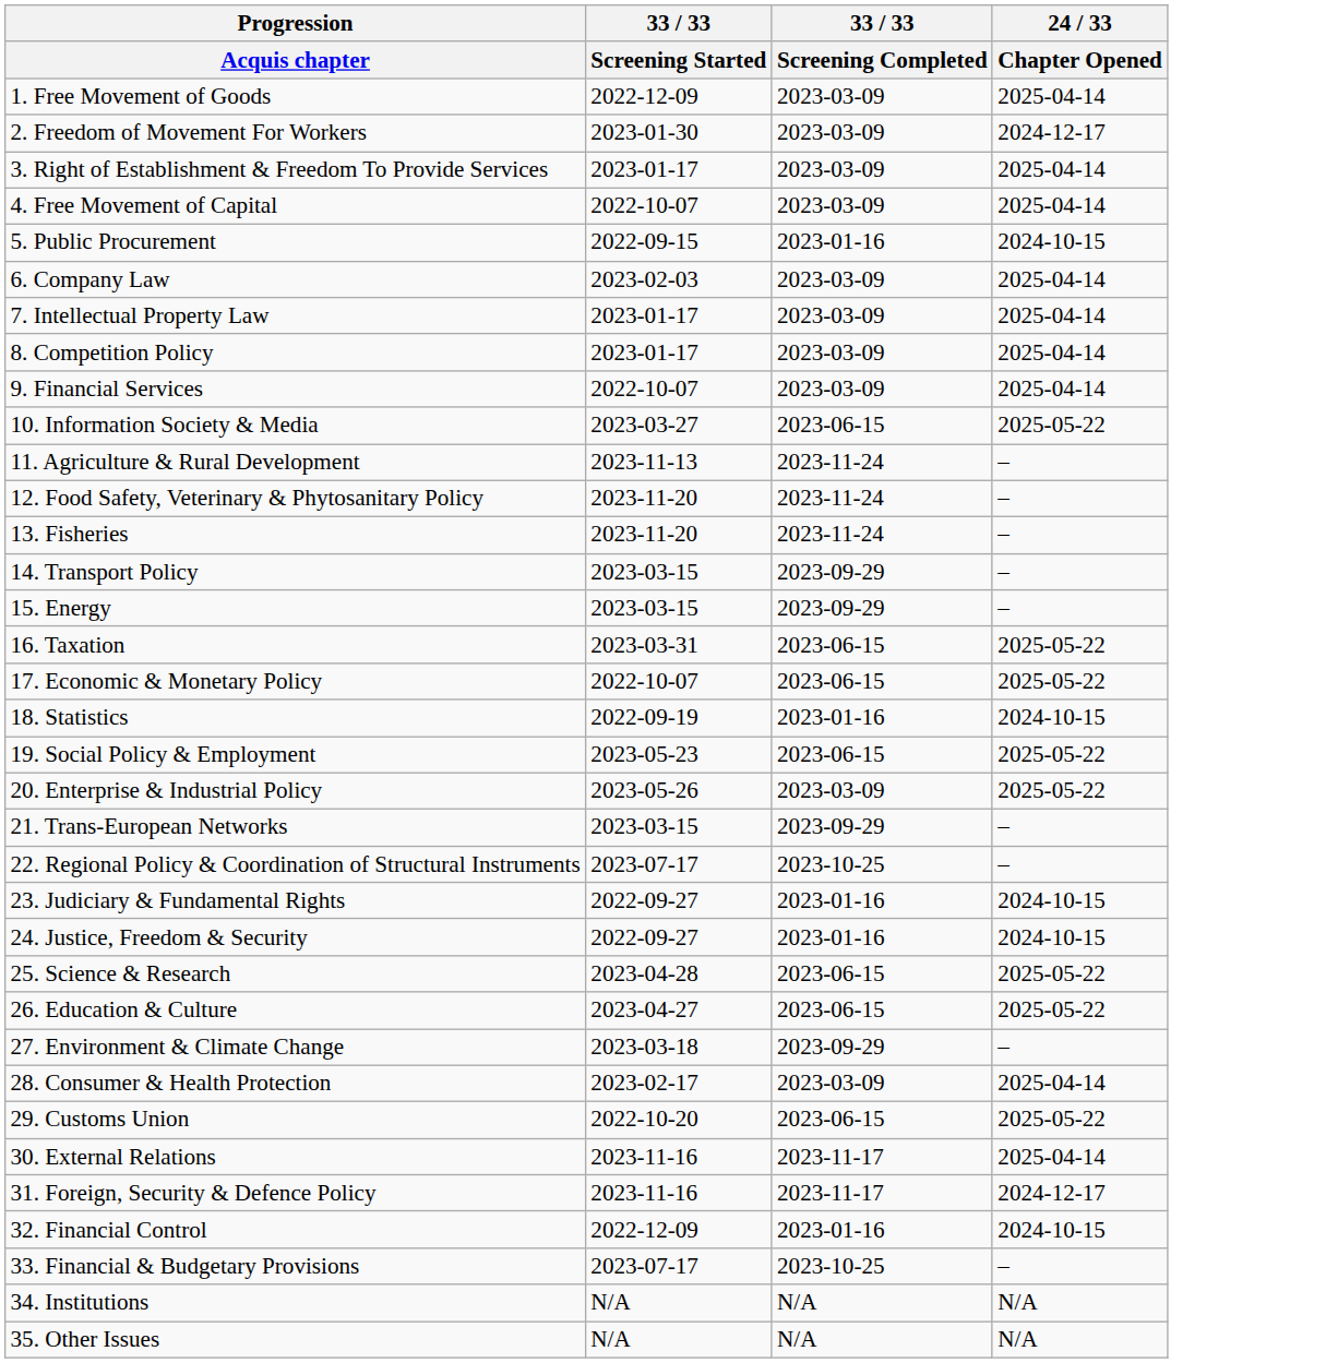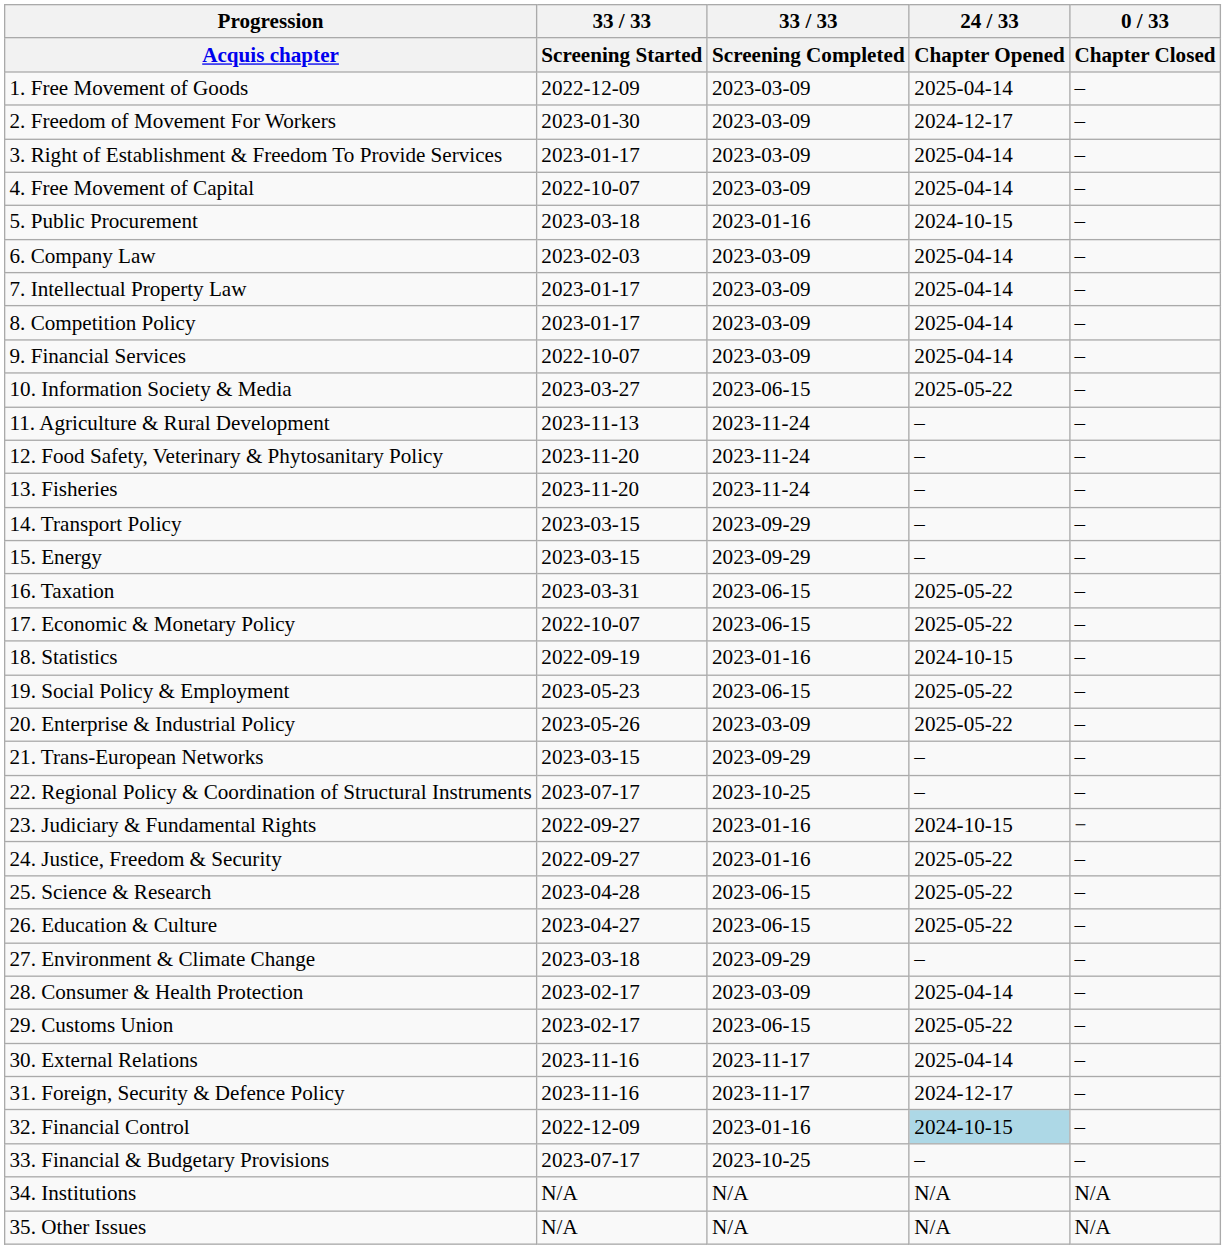+ column: 0 / 33 | Chapter Closed | – | – | – | – | – | – | – | – | – | – | – | – | – | – | – | – | – | – | – | – | – | – | − | – | – | – | – | – | – | – | – | – | – | N/A | N/A
5. Public Procurement | 33 / 33 / Screening Started: 2022-09-15 -> 2023-03-18
24. Justice, Freedom & Security | 24 / 33 / Chapter Opened: 2024-10-15 -> 2025-05-22
29. Customs Union | 33 / 33 / Screening Started: 2022-10-20 -> 2023-02-17
32. Financial Control | 24 / 33 / Chapter Opened: no background -> lightblue background
